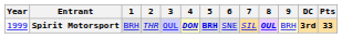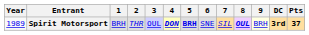Spirit Motorsport | Year: 1999 -> 1989
Spirit Motorsport | Pts: 33 -> 37
